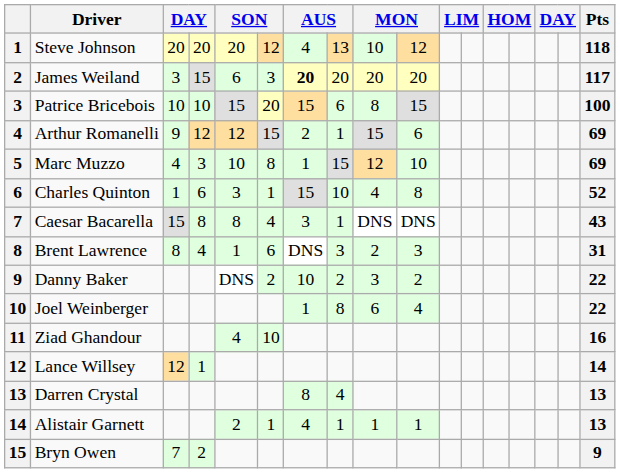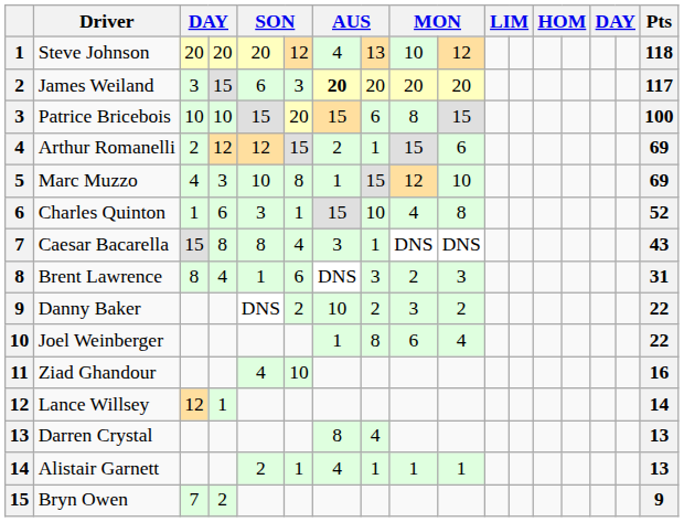Arthur Romanelli | column 3: 9 -> 2
